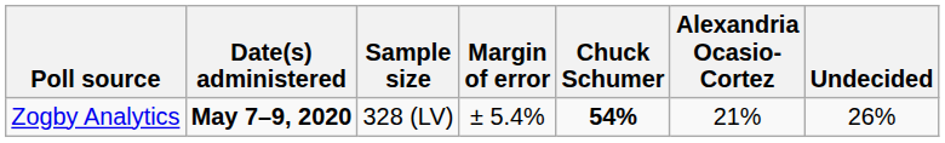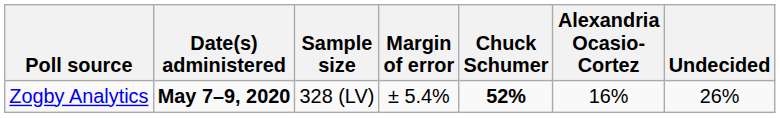Zogby Analytics | Chuck Schumer: 54% -> 52%
Zogby Analytics | Alexandria Ocasio-Cortez: 21% -> 16%
